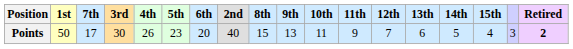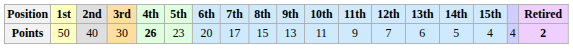columns swapped: 2nd <-> 7th
Points | 4th: normal -> bold
Points | column 17: 3 -> 4
